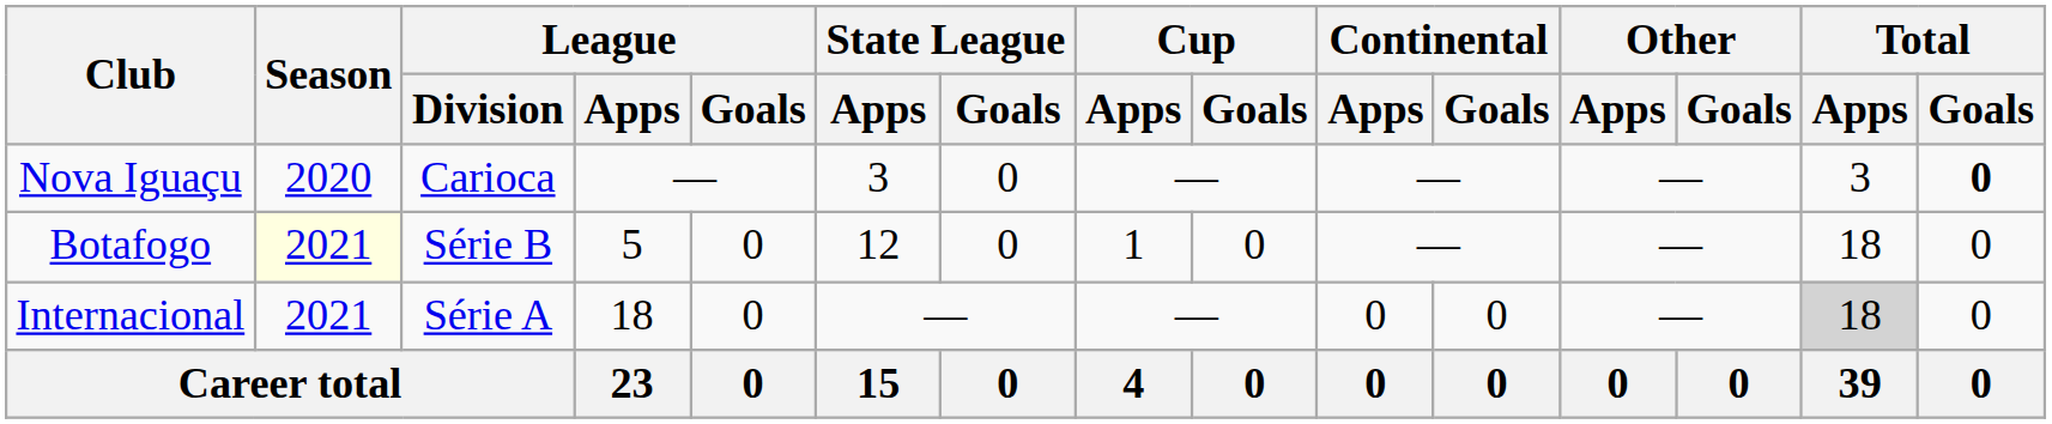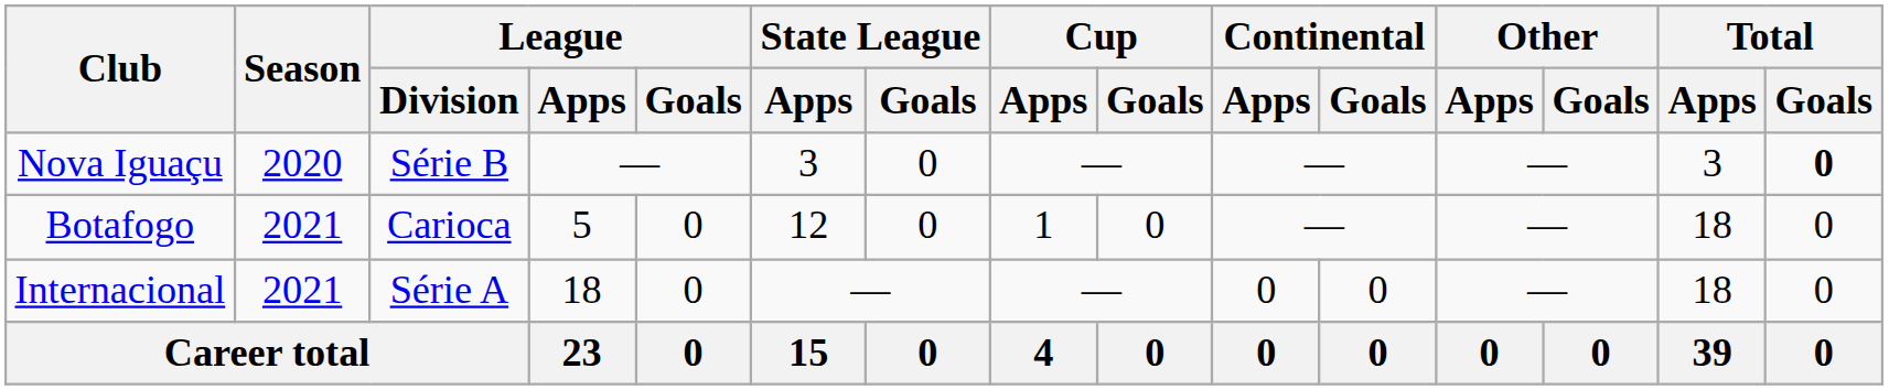Nova Iguaçu | League / Division: Carioca -> Série B
Botafogo | Season: lightyellow background -> no background
Botafogo | League / Division: Série B -> Carioca
Internacional | Total / Apps: lightgrey background -> no background
